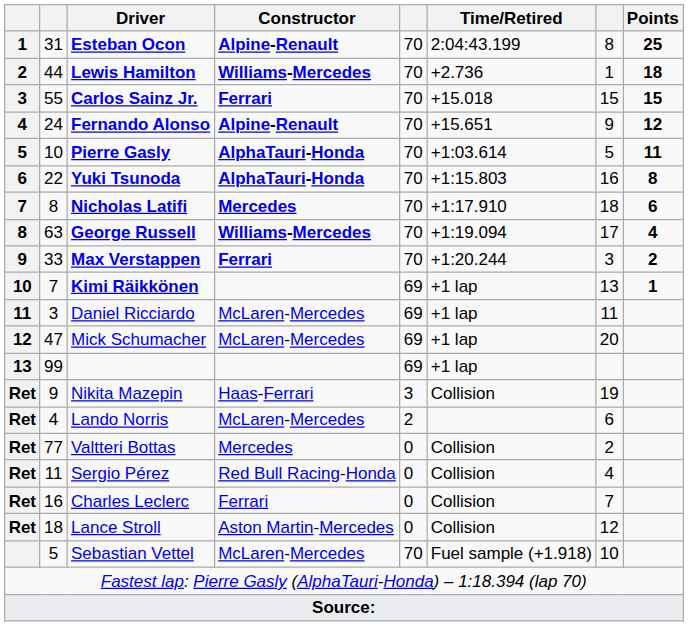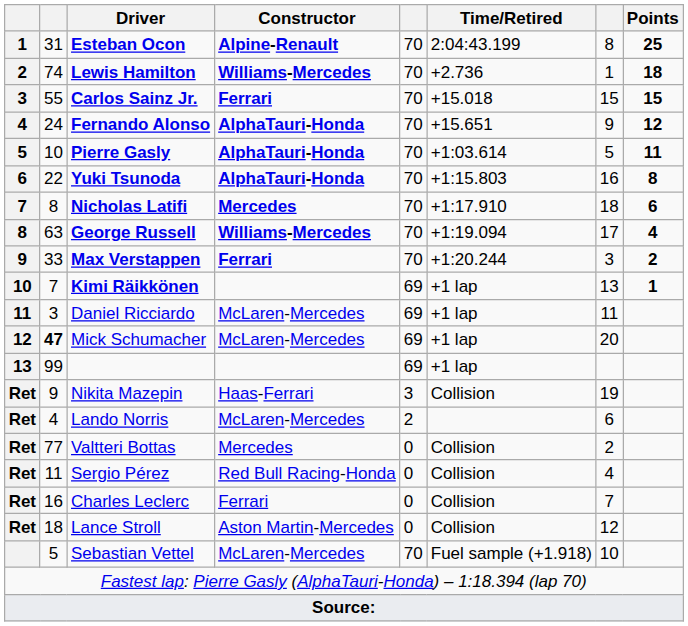Lewis Hamilton | column 2: 44 -> 74
Fernando Alonso | Constructor: Alpine-Renault -> AlphaTauri-Honda
Mick Schumacher | column 2: normal -> bold
